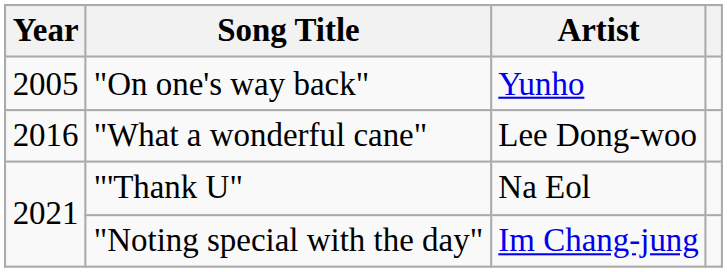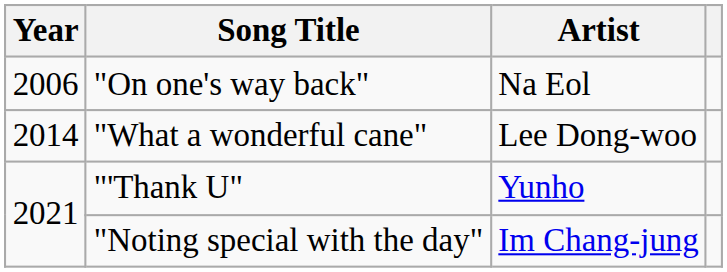"On one's way back" | Year: 2005 -> 2006
"On one's way back" | Artist: Yunho -> Na Eol
"What a wonderful cane" | Year: 2016 -> 2014
"'Thank U" | Artist: Na Eol -> Yunho
